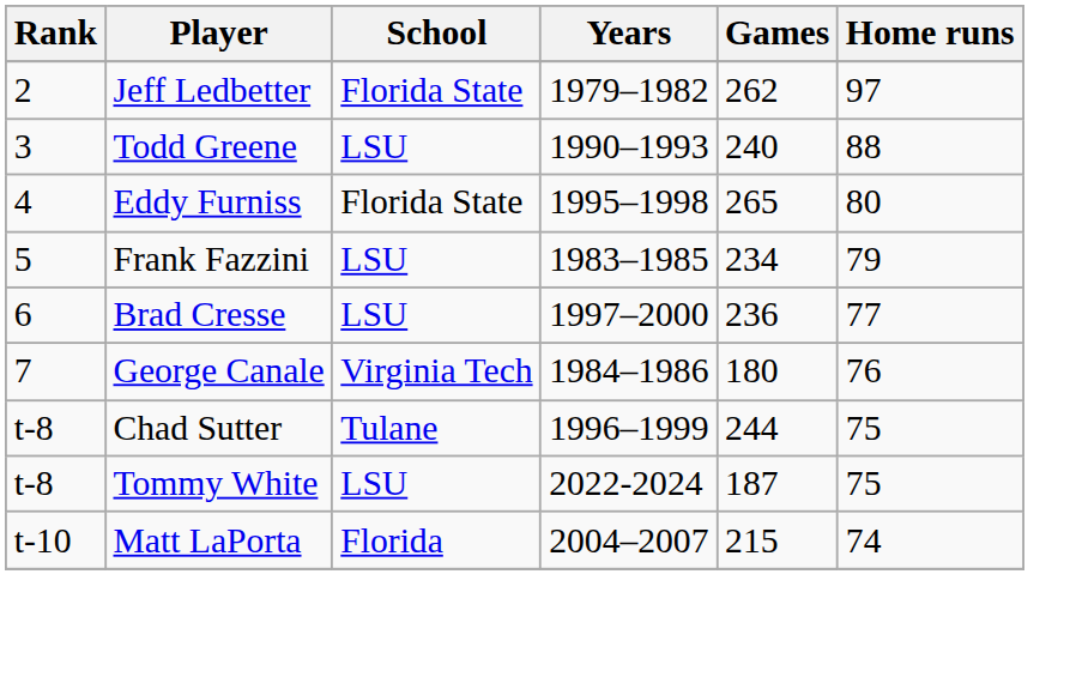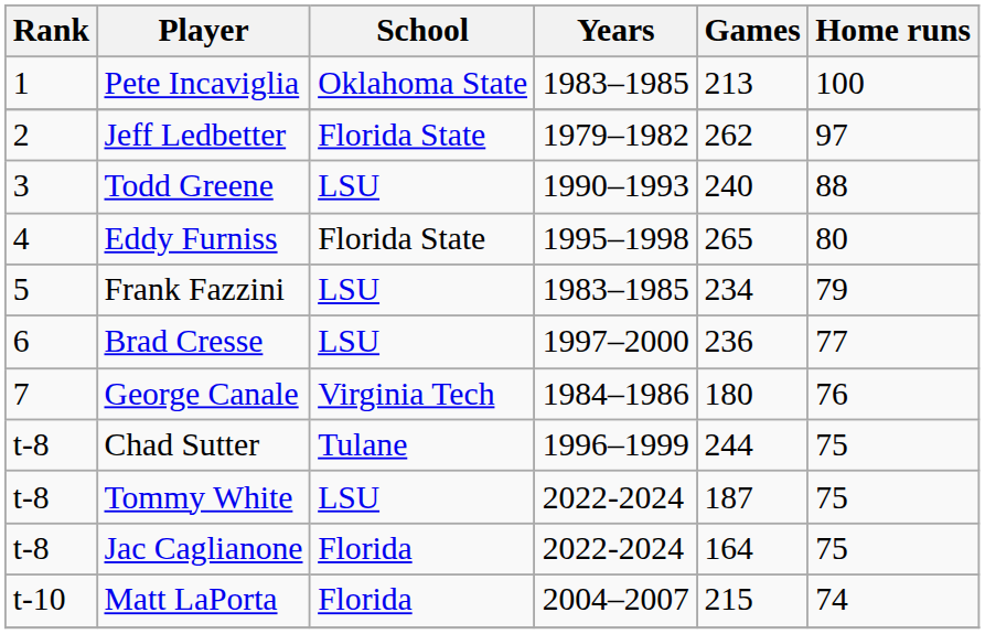+ row: 1 | Pete Incaviglia | Oklahoma State | 1983–1985 | 213 | 100
+ row: t-8 | Jac Caglianone | Florida | 2022-2024 | 164 | 75
